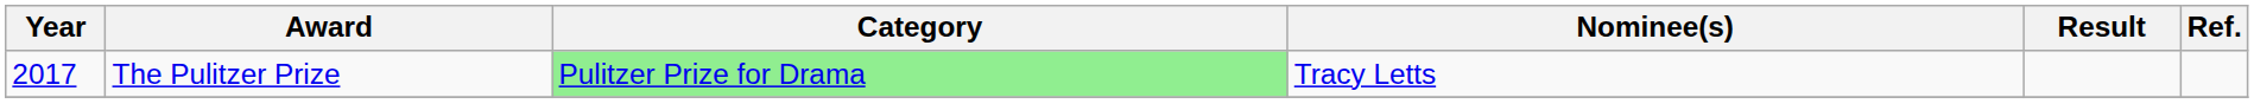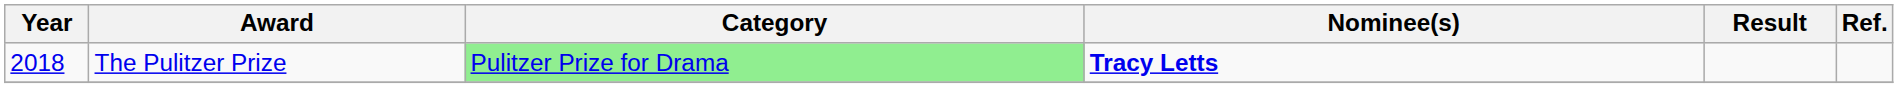The Pulitzer Prize | Year: 2017 -> 2018
The Pulitzer Prize | Nominee(s): normal -> bold
